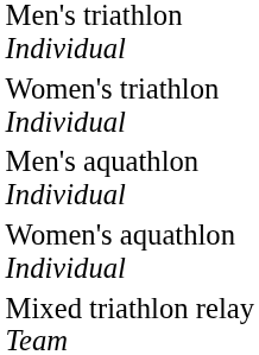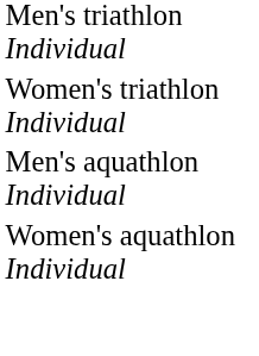- row: Mixed triathlon relay Team
